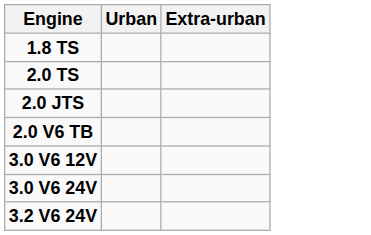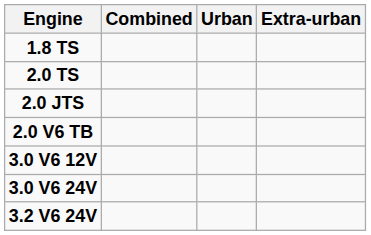+ column: Combined
